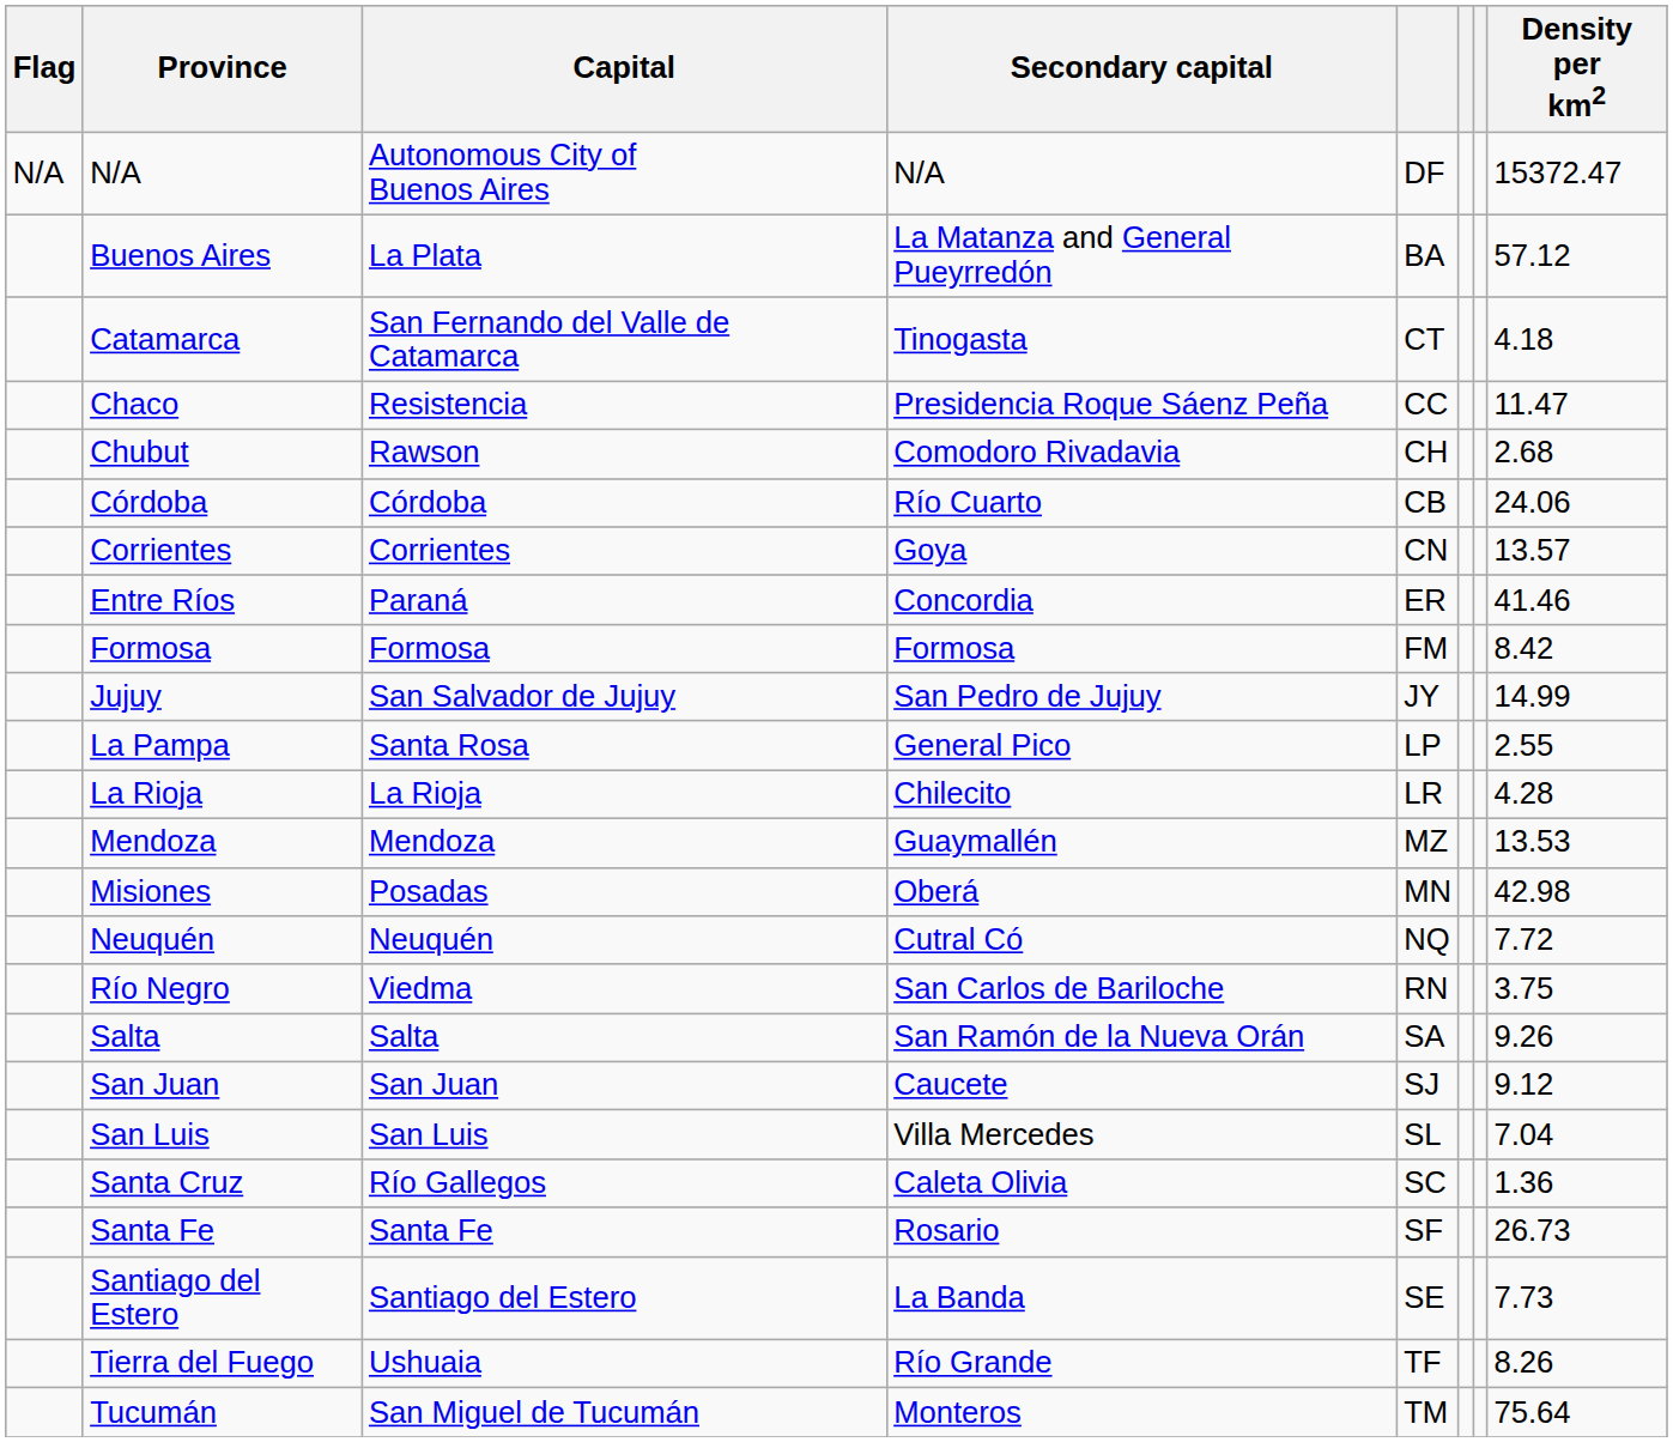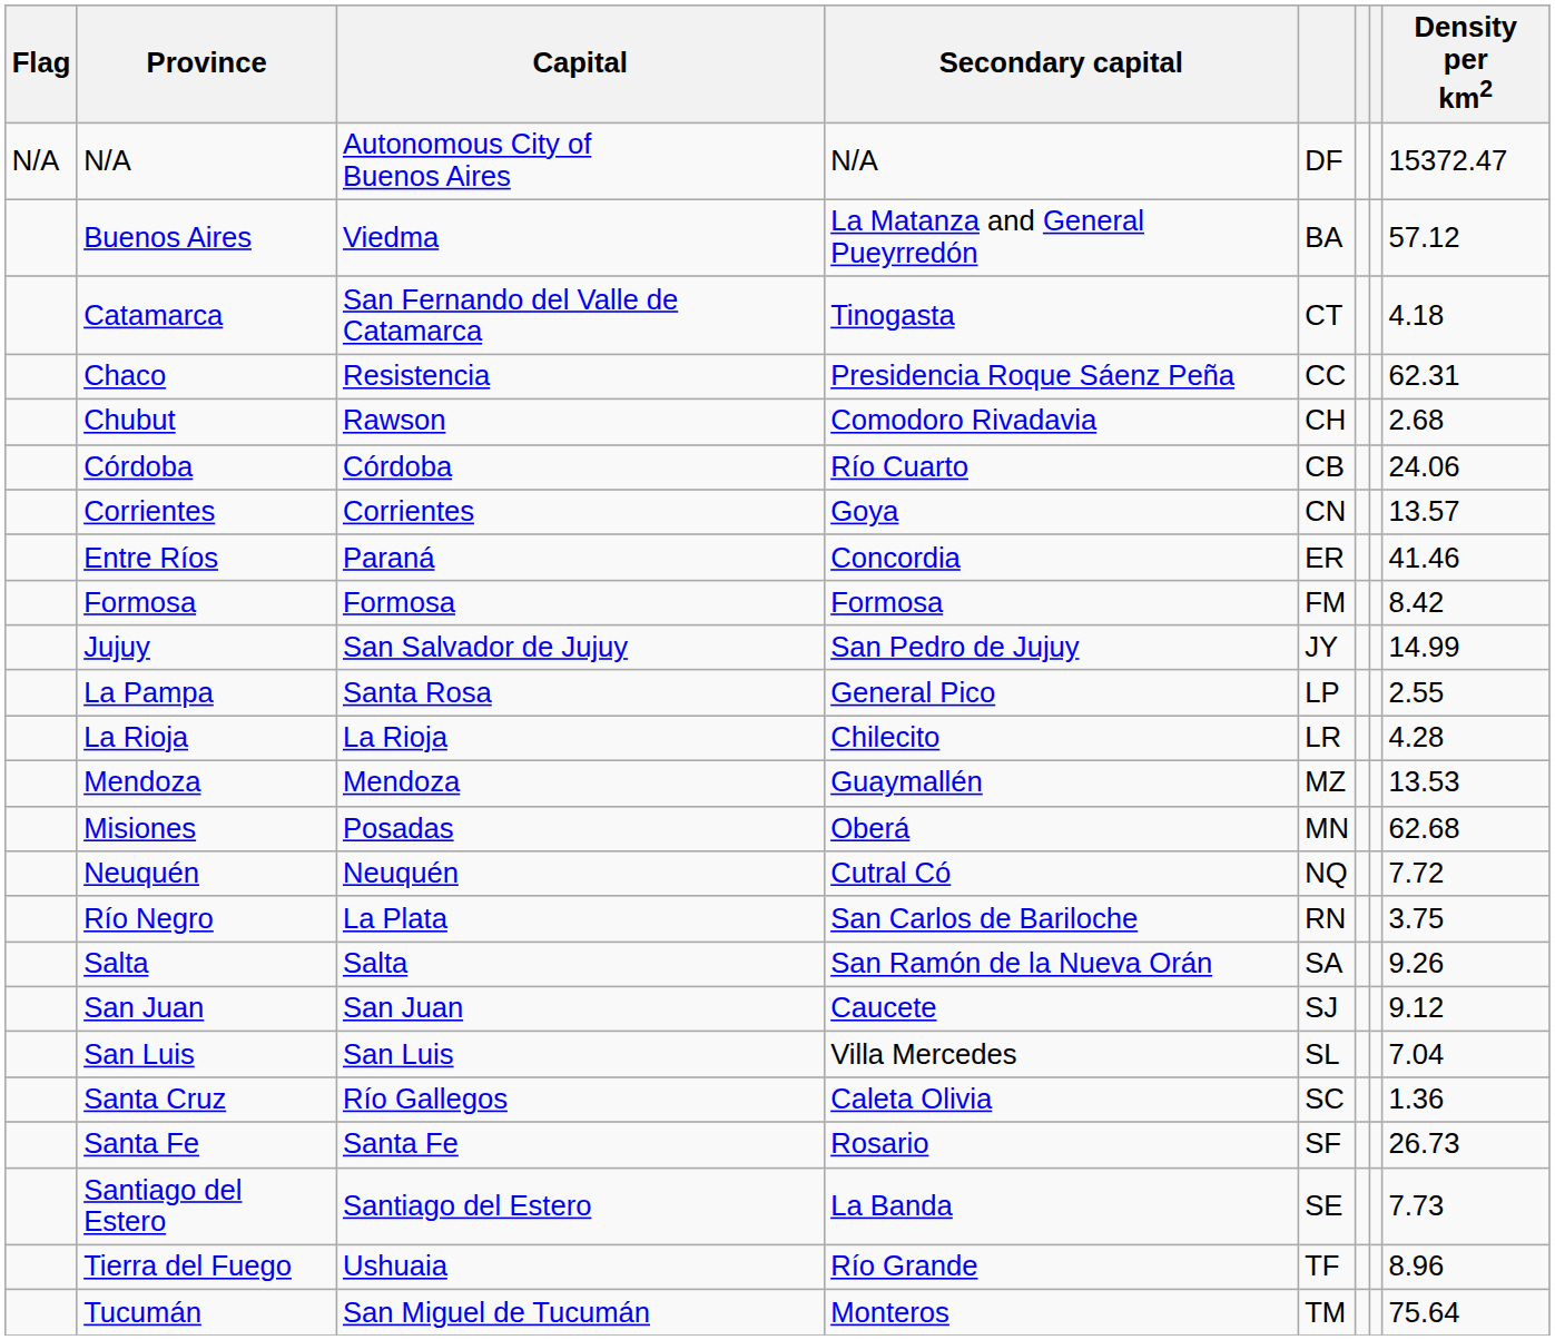Buenos Aires | Capital: La Plata -> Viedma
Chaco | Density per km2: 11.47 -> 62.31
Misiones | Density per km2: 42.98 -> 62.68
Río Negro | Capital: Viedma -> La Plata
Tierra del Fuego | Density per km2: 8.26 -> 8.96
